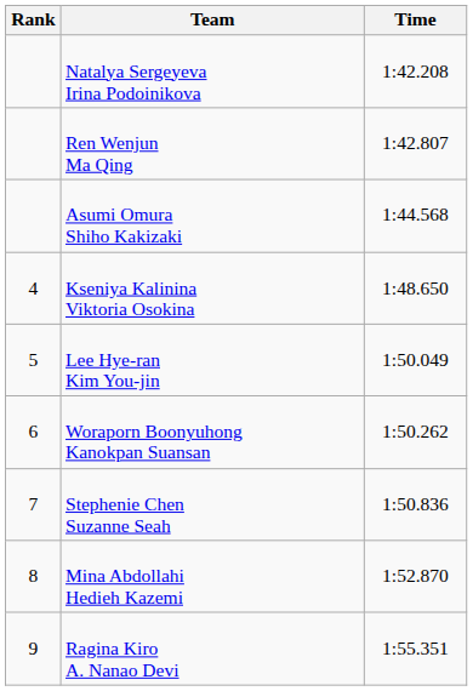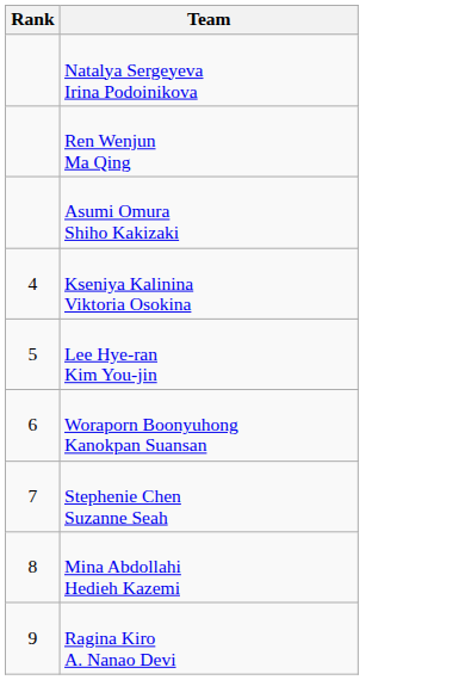- column: Time | 1:42.208 | 1:42.807 | 1:44.568 | 1:48.650 | 1:50.049 | 1:50.262 | 1:50.836 | 1:52.870 | 1:55.351
